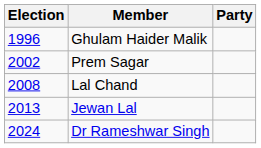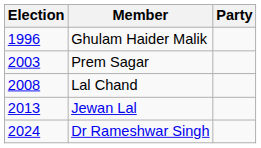Prem Sagar | Election: 2002 -> 2003
